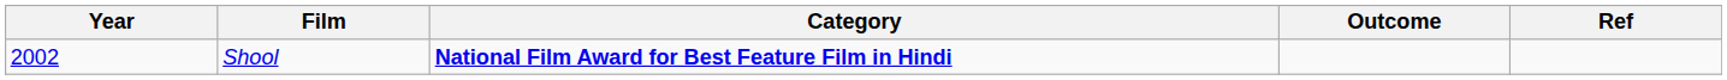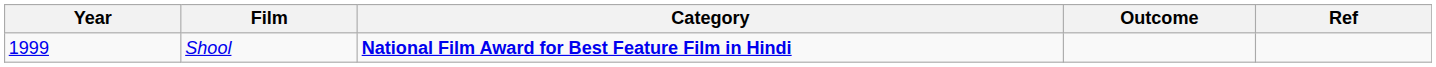Shool | Year: 2002 -> 1999
